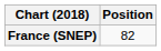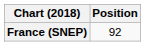France (SNEP) | Position: 82 -> 92
